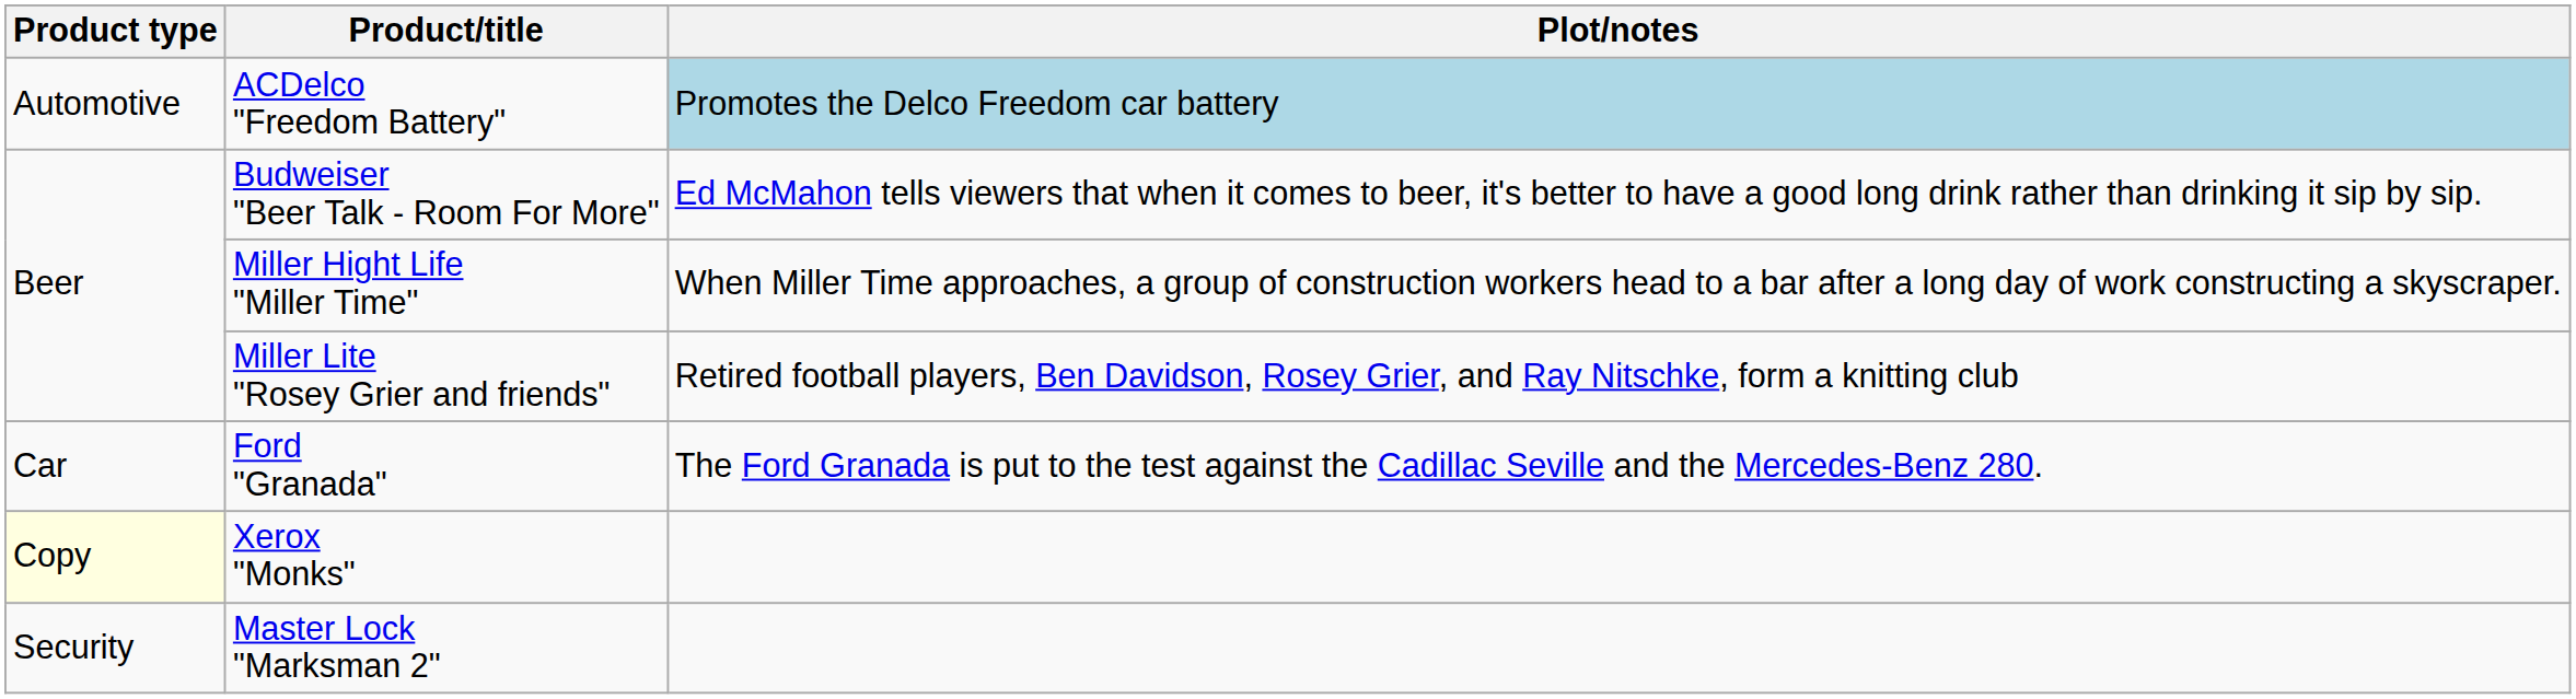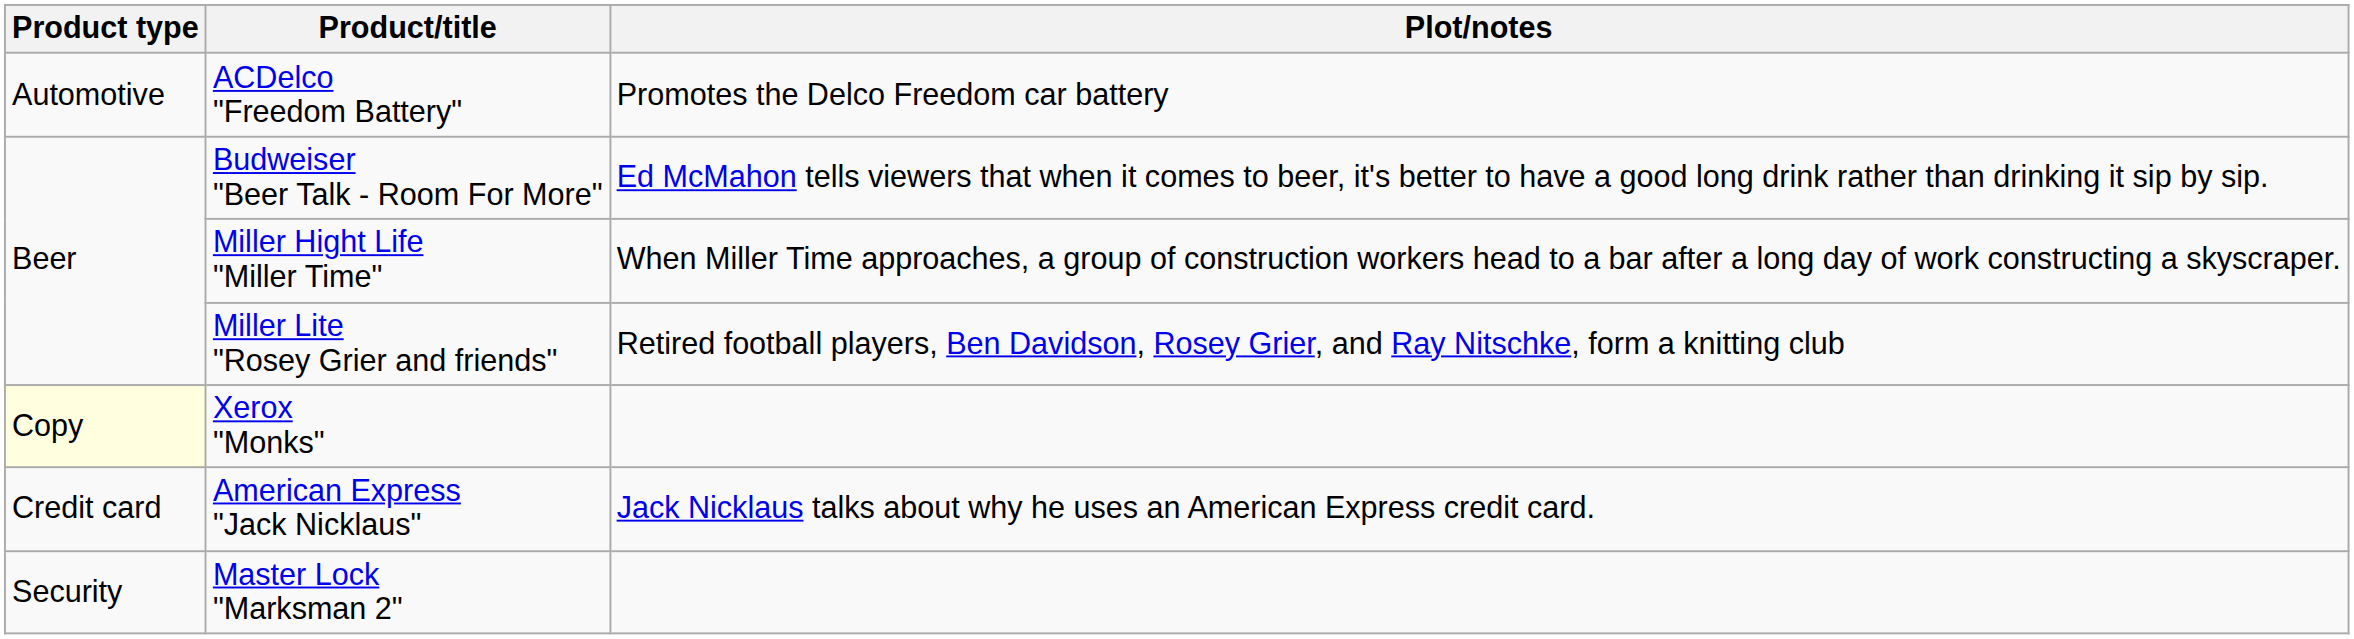ACDelco "Freedom Battery" | Plot/notes: lightblue background -> no background
- row: Car | Ford "Granada" | The Ford Granada is put to the test against the Cadillac Seville and the Mercedes-Benz 280.
+ row: Credit card | American Express "Jack Nicklaus" | Jack Nicklaus talks about why he uses an American Express credit card.
